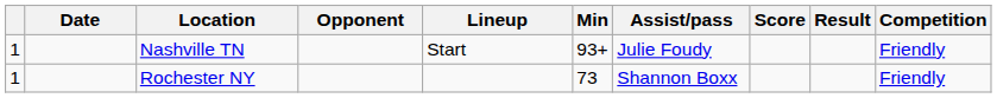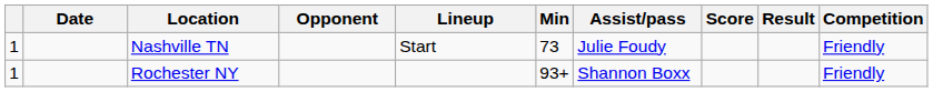Nashville TN | Min: 93+ -> 73
Rochester NY | Min: 73 -> 93+
